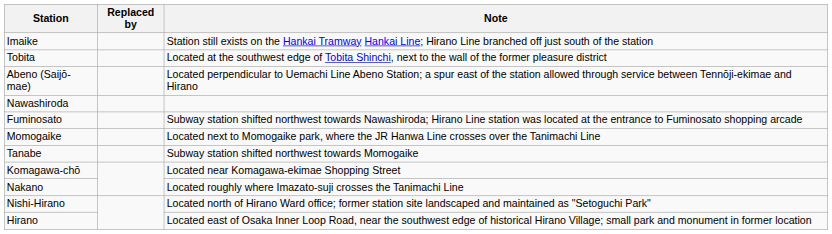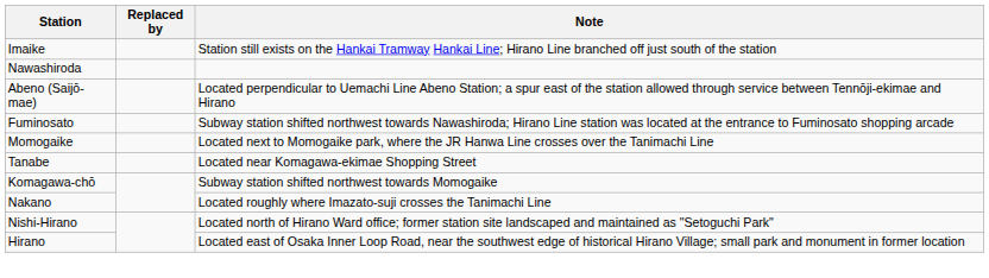- row: Tobita | Located at the southwest edge of Tobita Shinchi, next to the wall of the former pleasure district
rows swapped: Abeno (Saijō-mae) <-> Nawashiroda
Tanabe | Note: Subway station shifted northwest towards Momogaike -> Located near Komagawa-ekimae Shopping Street
Komagawa-chō | Note: Located near Komagawa-ekimae Shopping Street -> Subway station shifted northwest towards Momogaike
